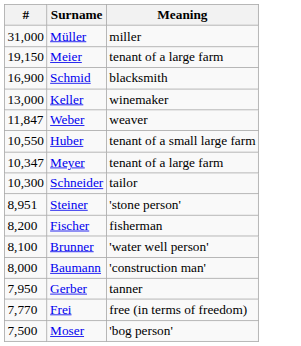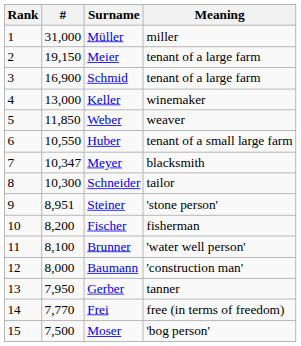+ column: Rank | 1 | 2 | 3 | 4 | 5 | 6 | 7 | 8 | 9 | 10 | 11 | 12 | 13 | 14 | 15
Schmid | Meaning: blacksmith -> tenant of a large farm
Weber | #: 11,847 -> 11,850
Meyer | Meaning: tenant of a large farm -> blacksmith
